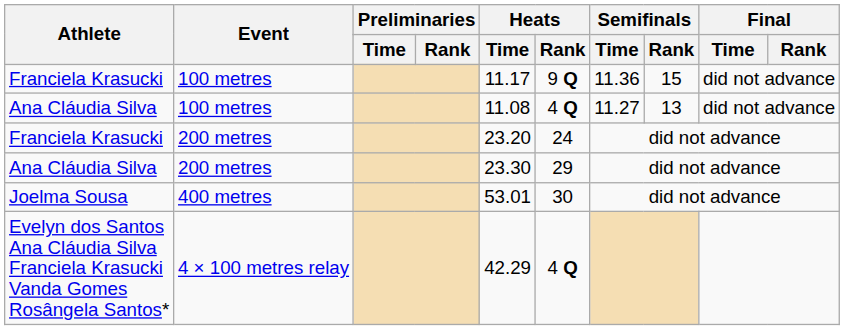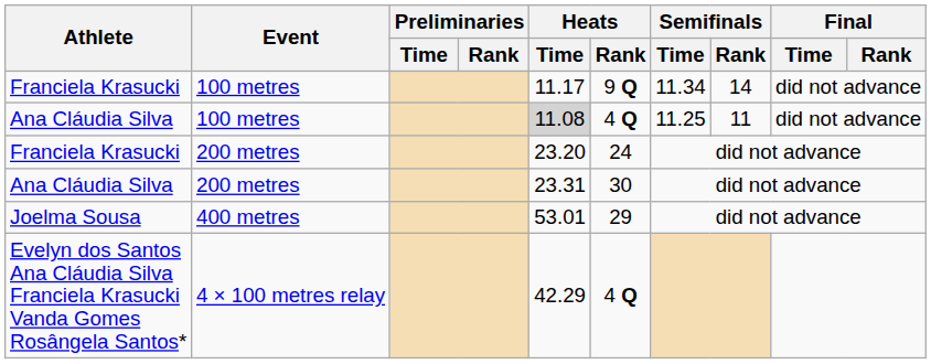Franciela Krasucki / 100 metres | Semifinals / Time: 11.36 -> 11.34
Franciela Krasucki / 100 metres | Semifinals / Rank: 15 -> 14
Ana Cláudia Silva / 100 metres | Heats / Time: no background -> lightgrey background
Ana Cláudia Silva / 100 metres | Semifinals / Time: 11.27 -> 11.25
Ana Cláudia Silva / 100 metres | Semifinals / Rank: 13 -> 11
Ana Cláudia Silva / 200 metres | Heats / Time: 23.30 -> 23.31
Ana Cláudia Silva / 200 metres | Heats / Rank: 29 -> 30
Joelma Sousa | Heats / Rank: 30 -> 29
